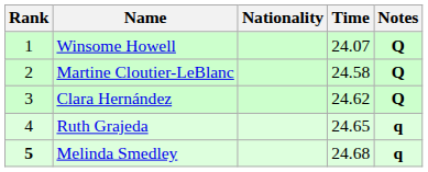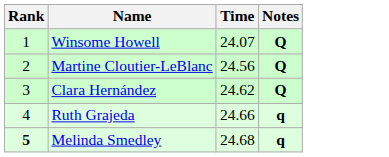- column: Nationality
Martine Cloutier-LeBlanc | Time: 24.58 -> 24.56
Ruth Grajeda | Time: 24.65 -> 24.66
